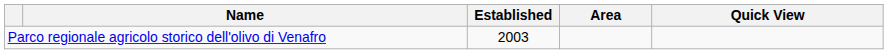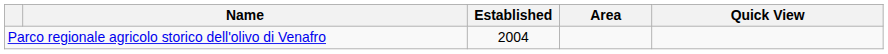Parco regionale agricolo storico dell'olivo di Venafro | Established: 2003 -> 2004
